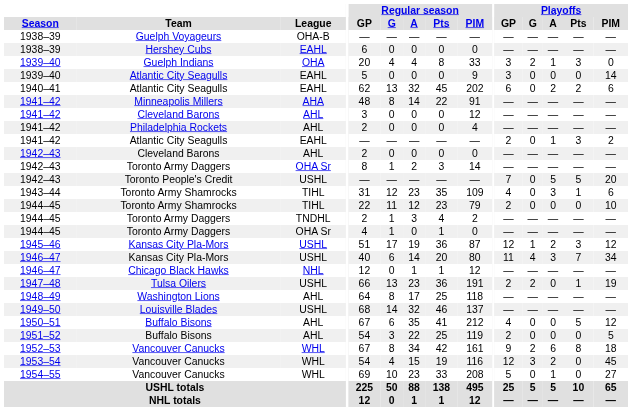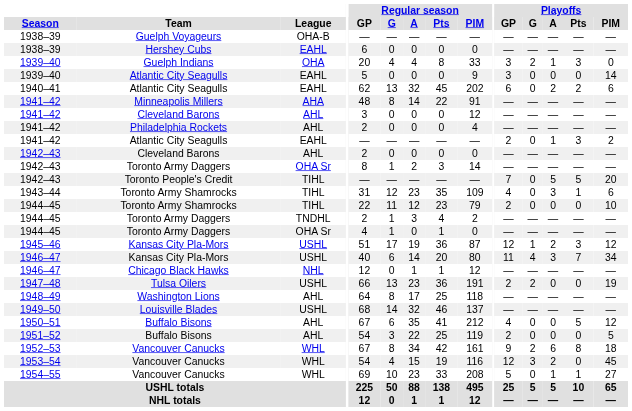1942–43 / Toronto People's Credit | League: USHL -> TIHL
1947–48 | Playoffs / Pts: 1 -> 0
1954–55 | Playoffs / Pts: 0 -> 1
